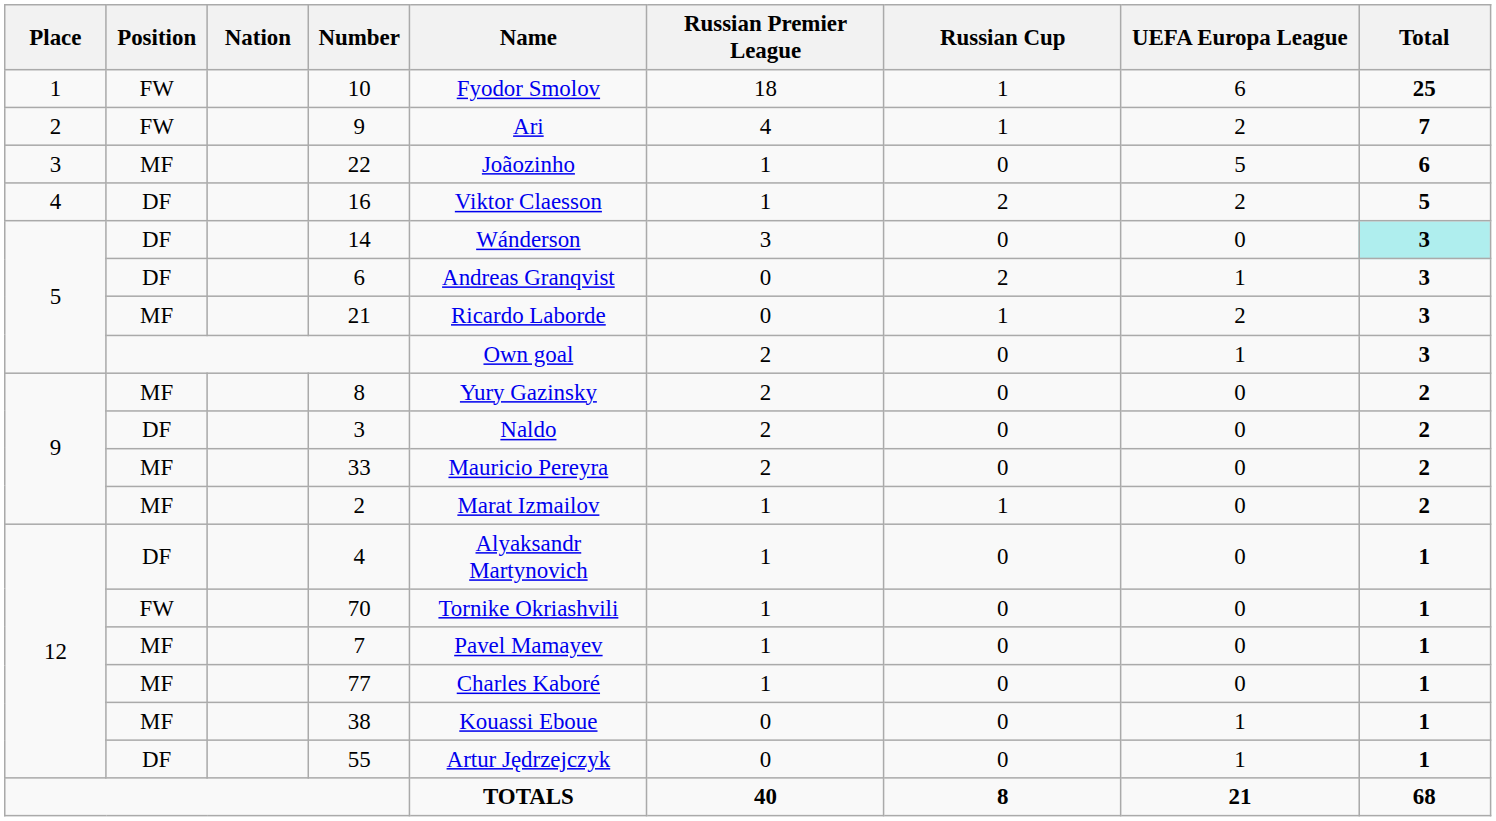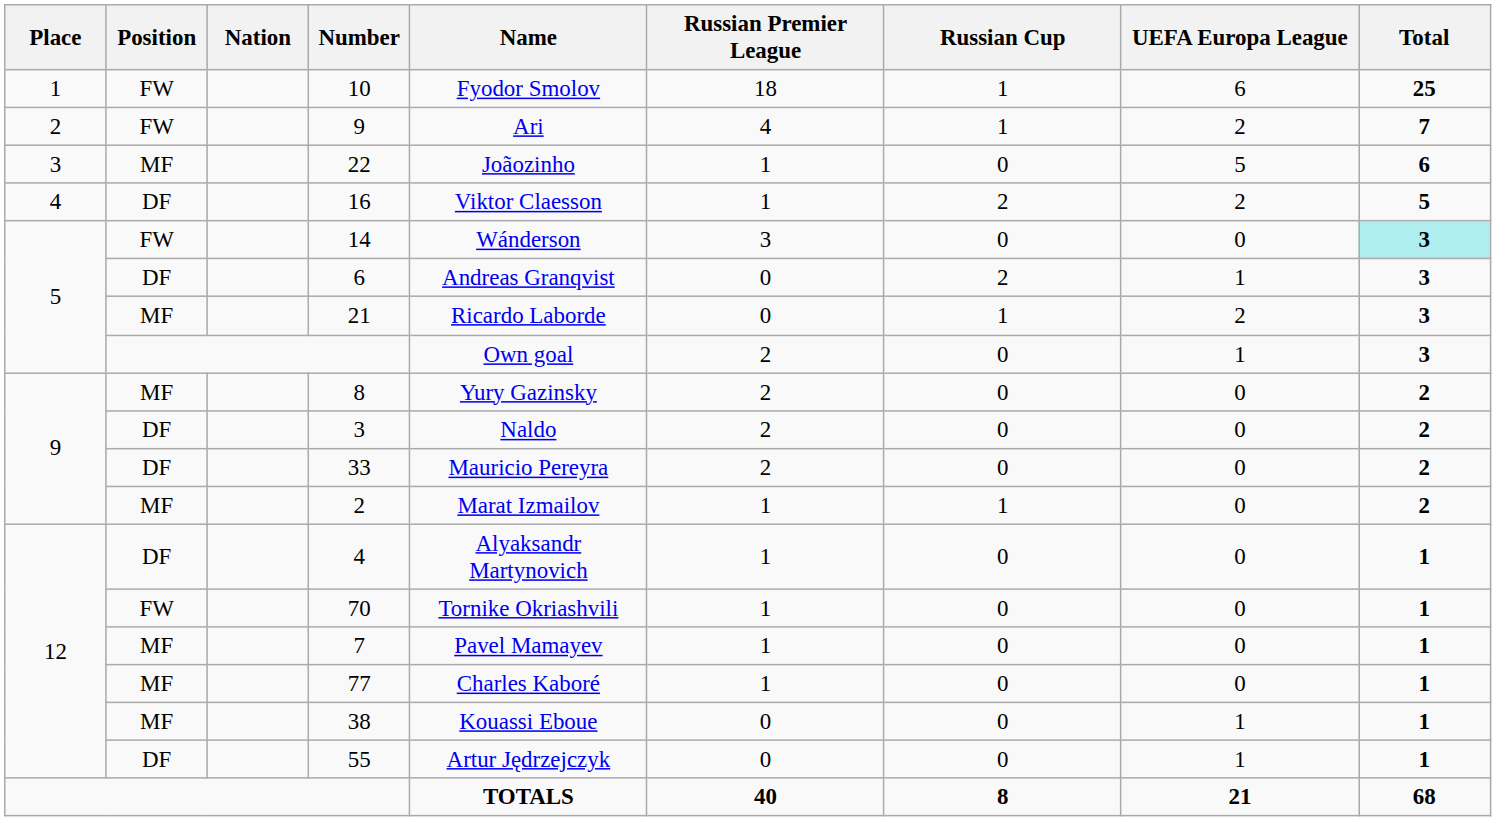14 | Position: DF -> FW
33 | Position: MF -> DF
